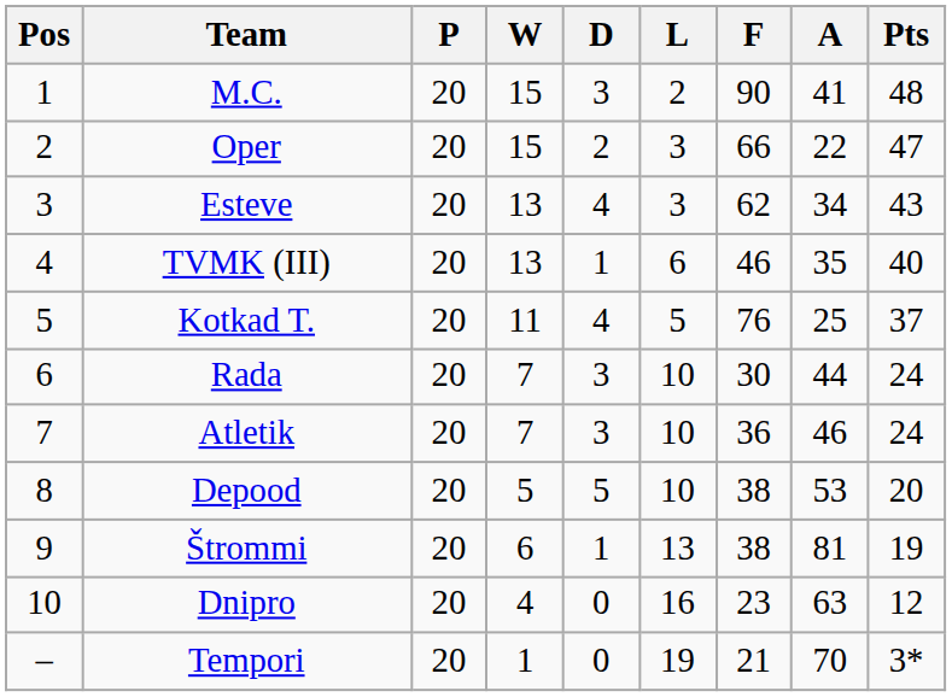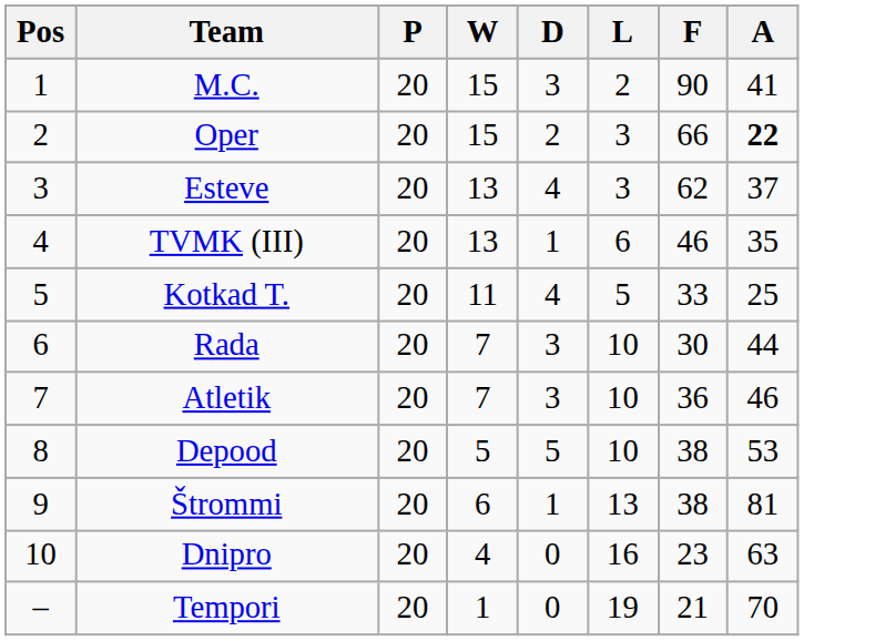- column: Pts | 48 | 47 | 43 | 40 | 37 | 24 | 24 | 20 | 19 | 12 | 3*
Oper | A: normal -> bold
Esteve | A: 34 -> 37
Kotkad T. | F: 76 -> 33
